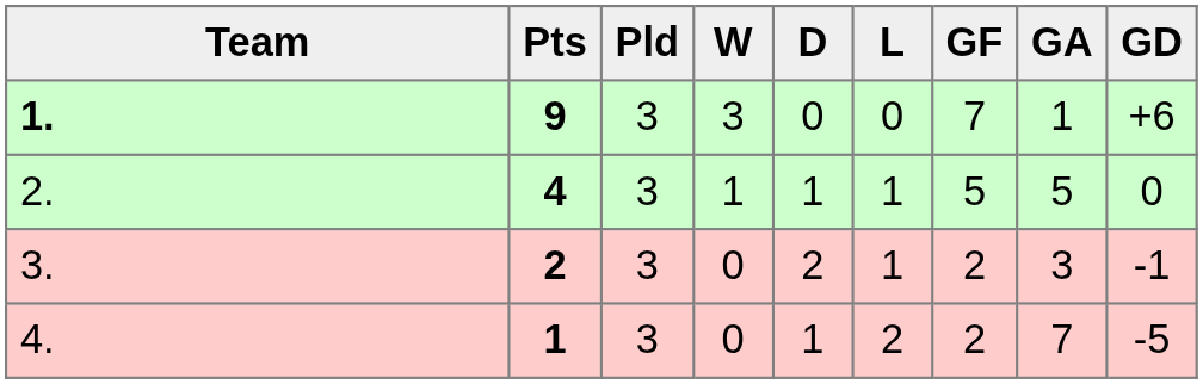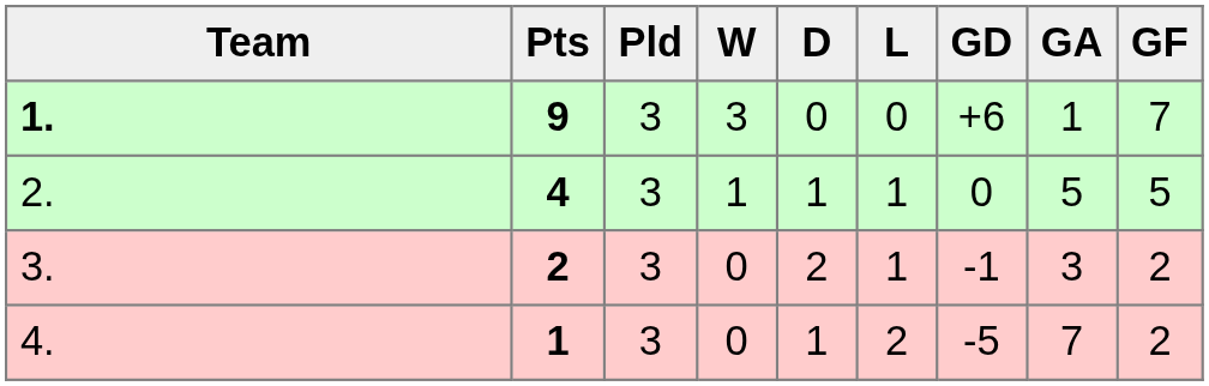columns swapped: GF <-> GD
